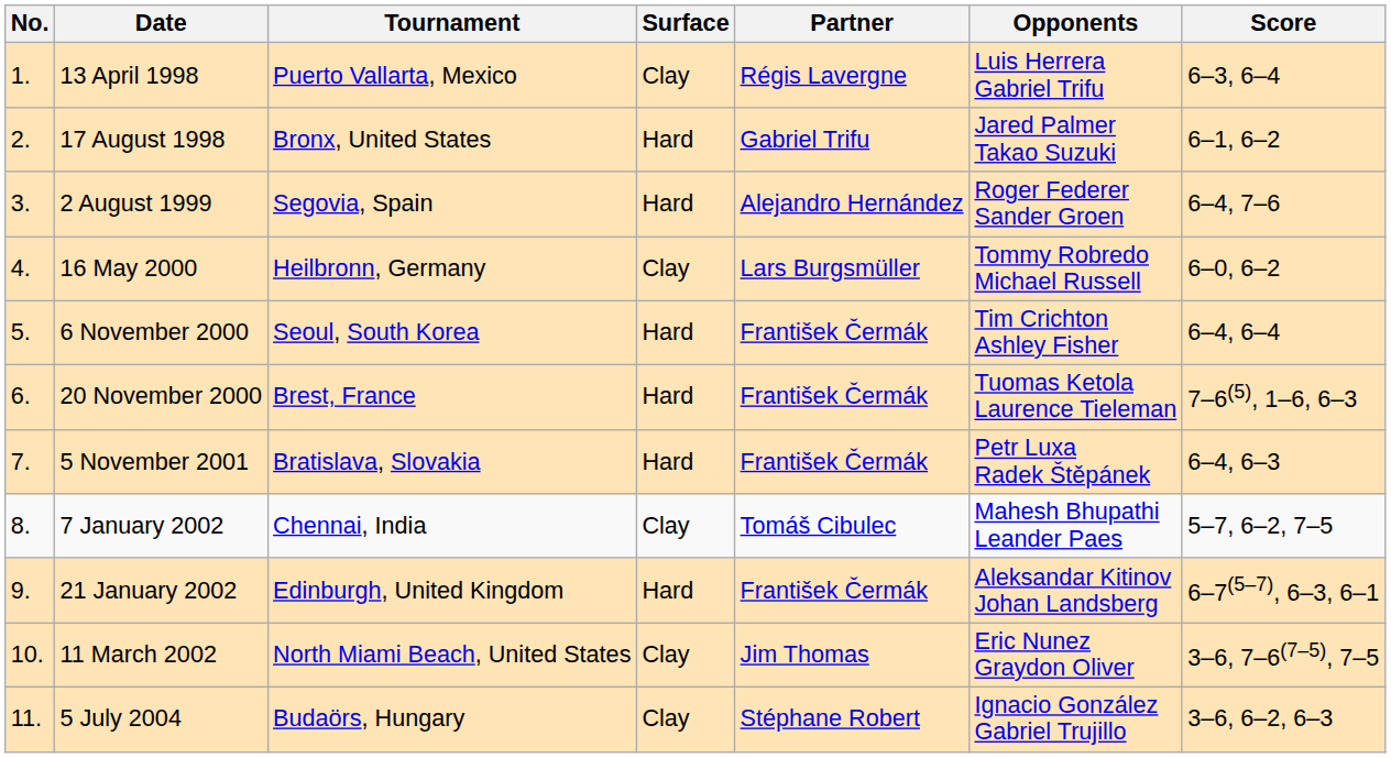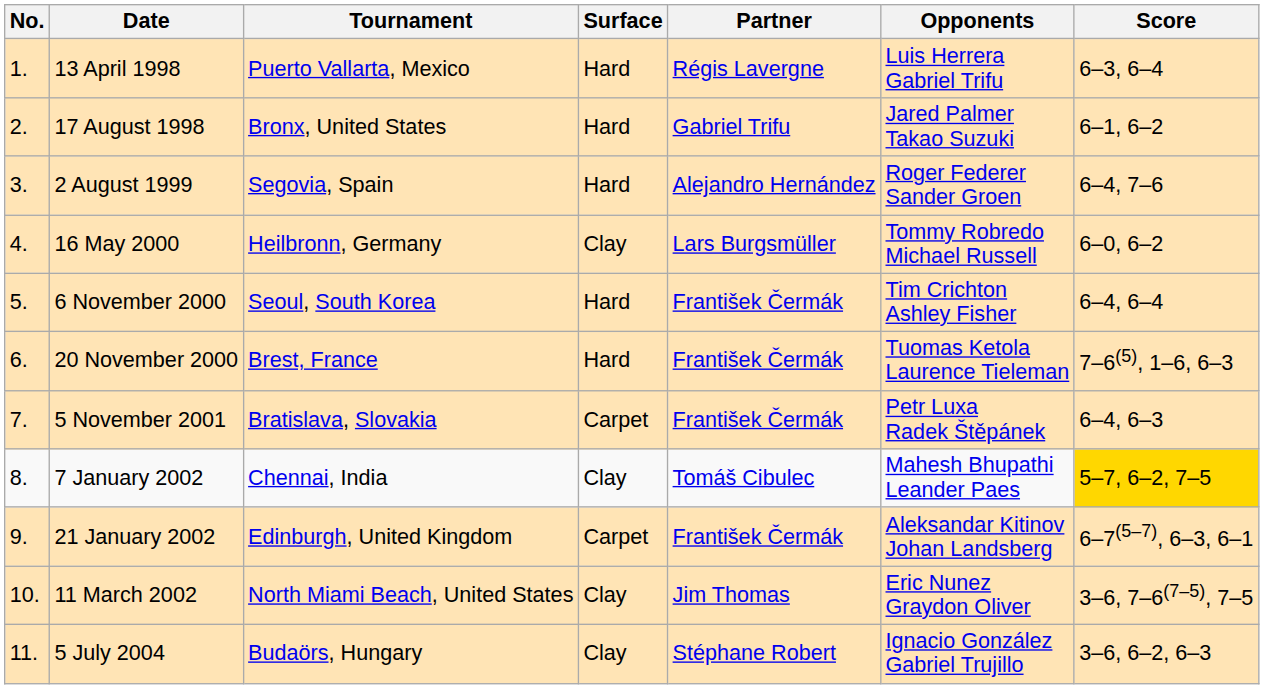13 April 1998 | Surface: Clay -> Hard
5 November 2001 | Surface: Hard -> Carpet
7 January 2002 | Score: no background -> gold background
21 January 2002 | Surface: Hard -> Carpet
